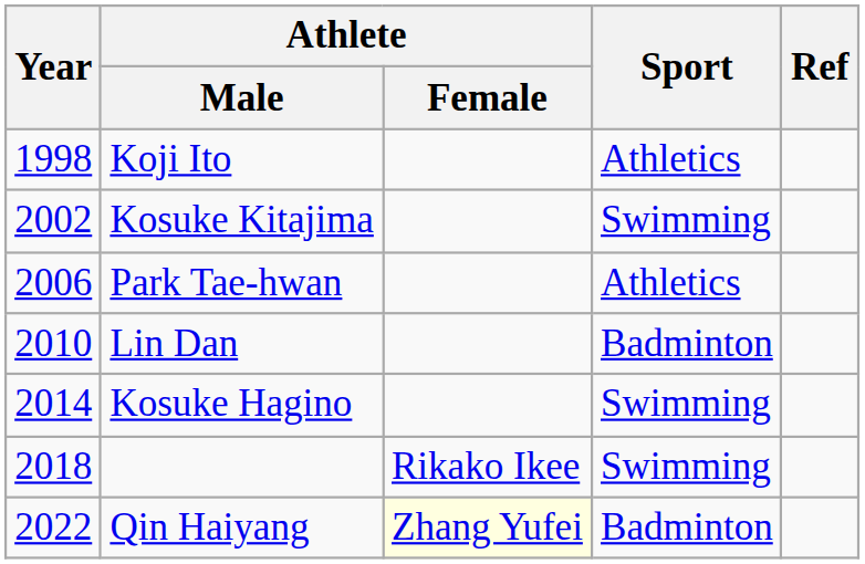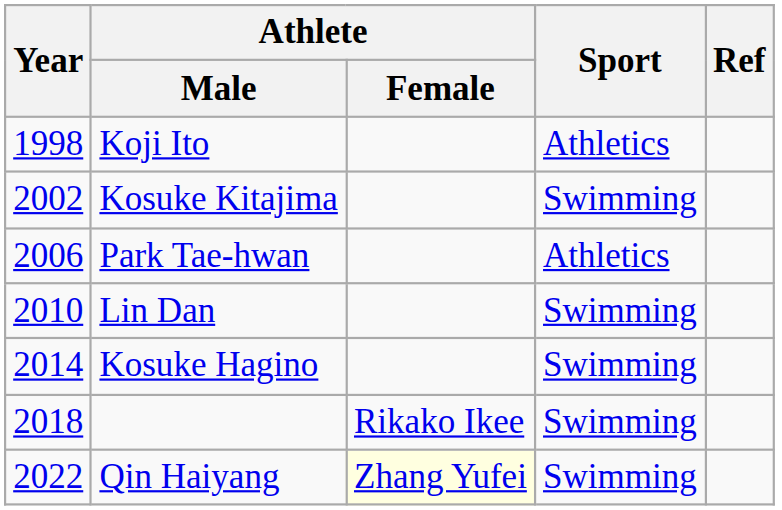Lin Dan | Sport: Badminton -> Swimming
Qin Haiyang | Sport: Badminton -> Swimming
